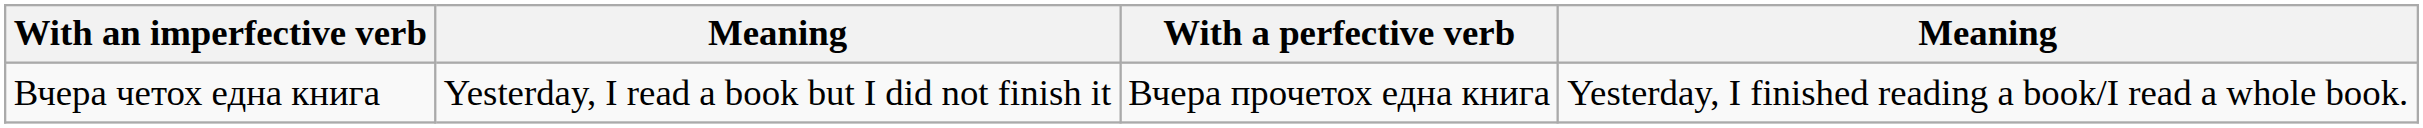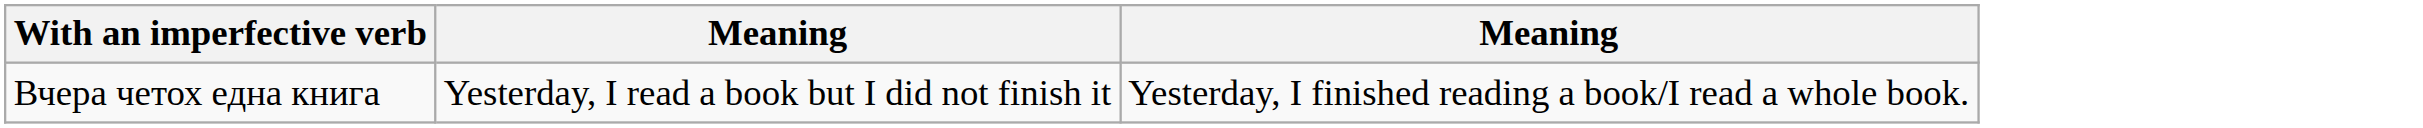- column: With a perfective verb | Вчера прочетох една книга
